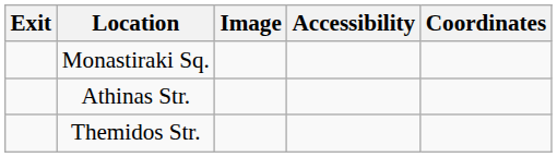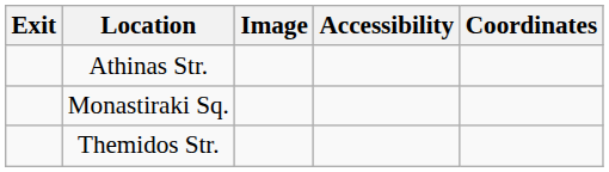rows swapped: Monastiraki Sq. <-> Athinas Str.
